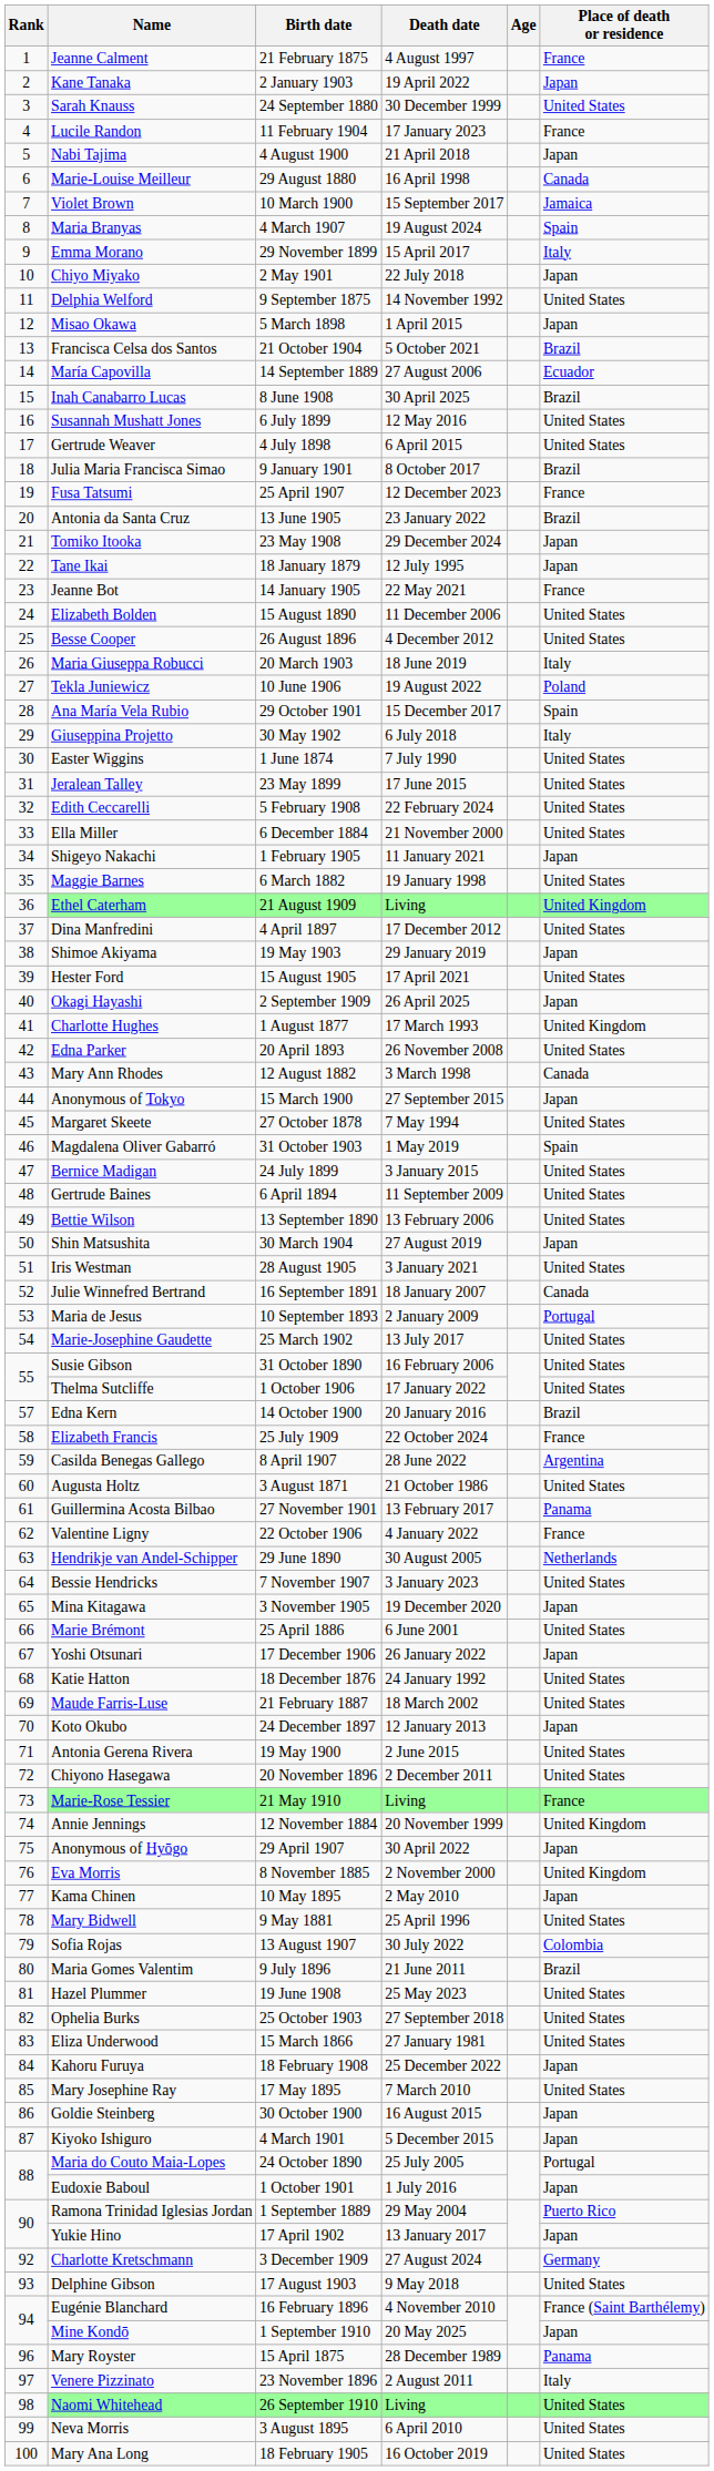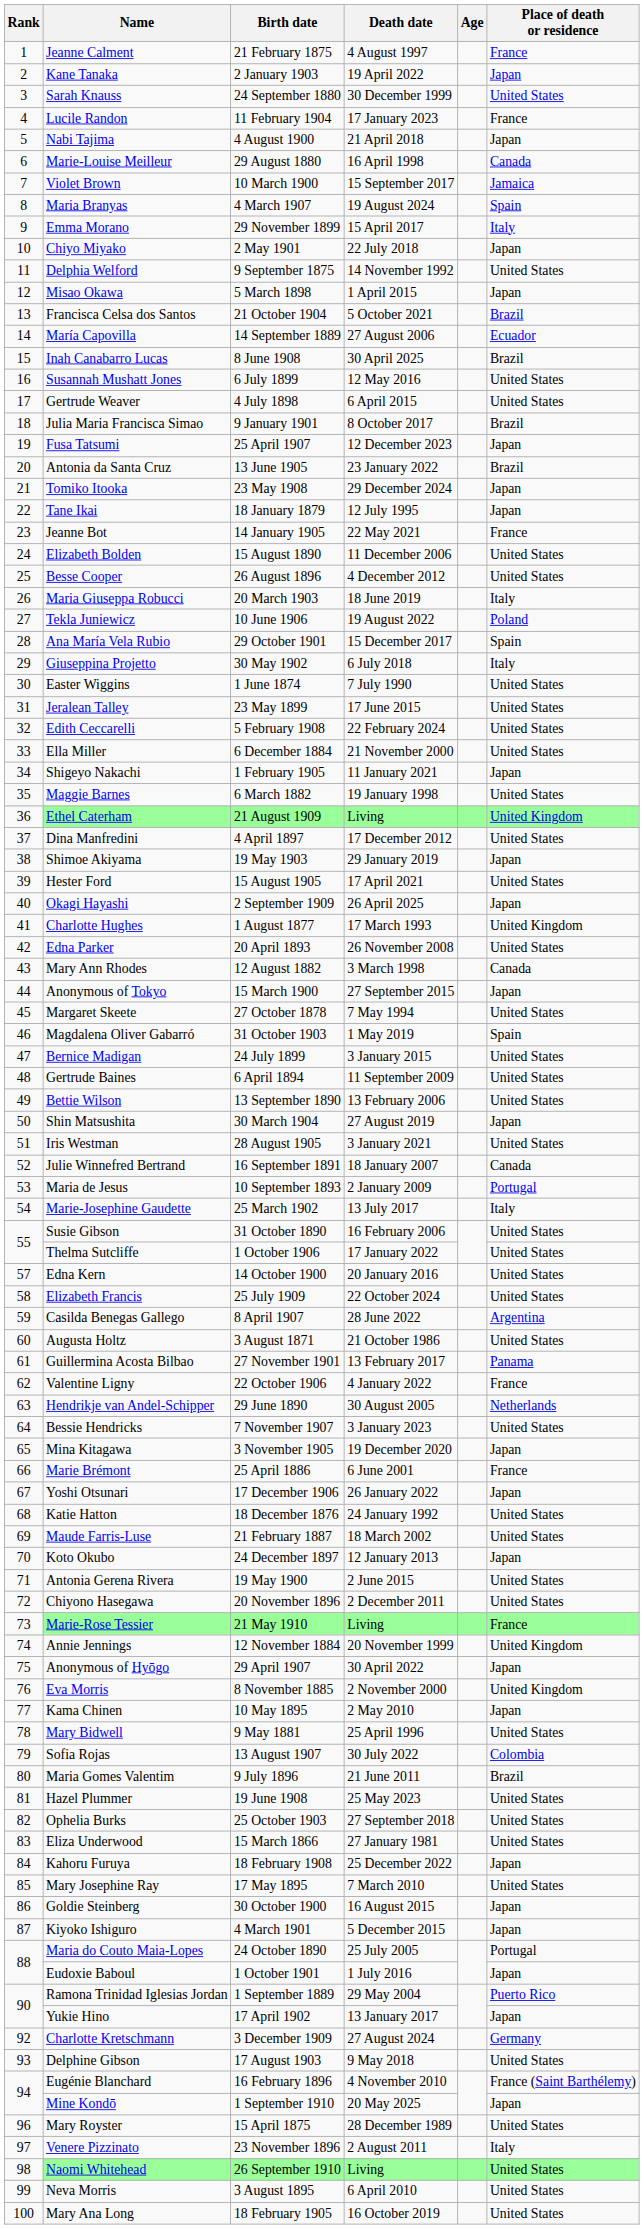Fusa Tatsumi | Place of death or residence: France -> Japan
Marie-Josephine Gaudette | Place of death or residence: United States -> Italy
Edna Kern | Place of death or residence: Brazil -> United States
Elizabeth Francis | Place of death or residence: France -> United States
Marie Brémont | Place of death or residence: United States -> France
Mary Royster | Place of death or residence: Panama -> United States
